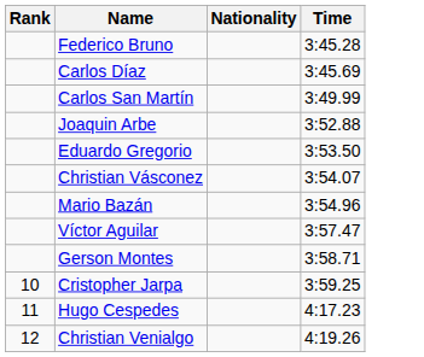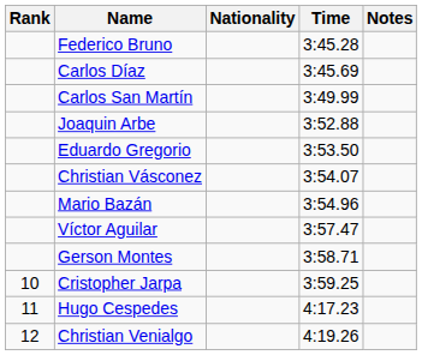+ column: Notes
